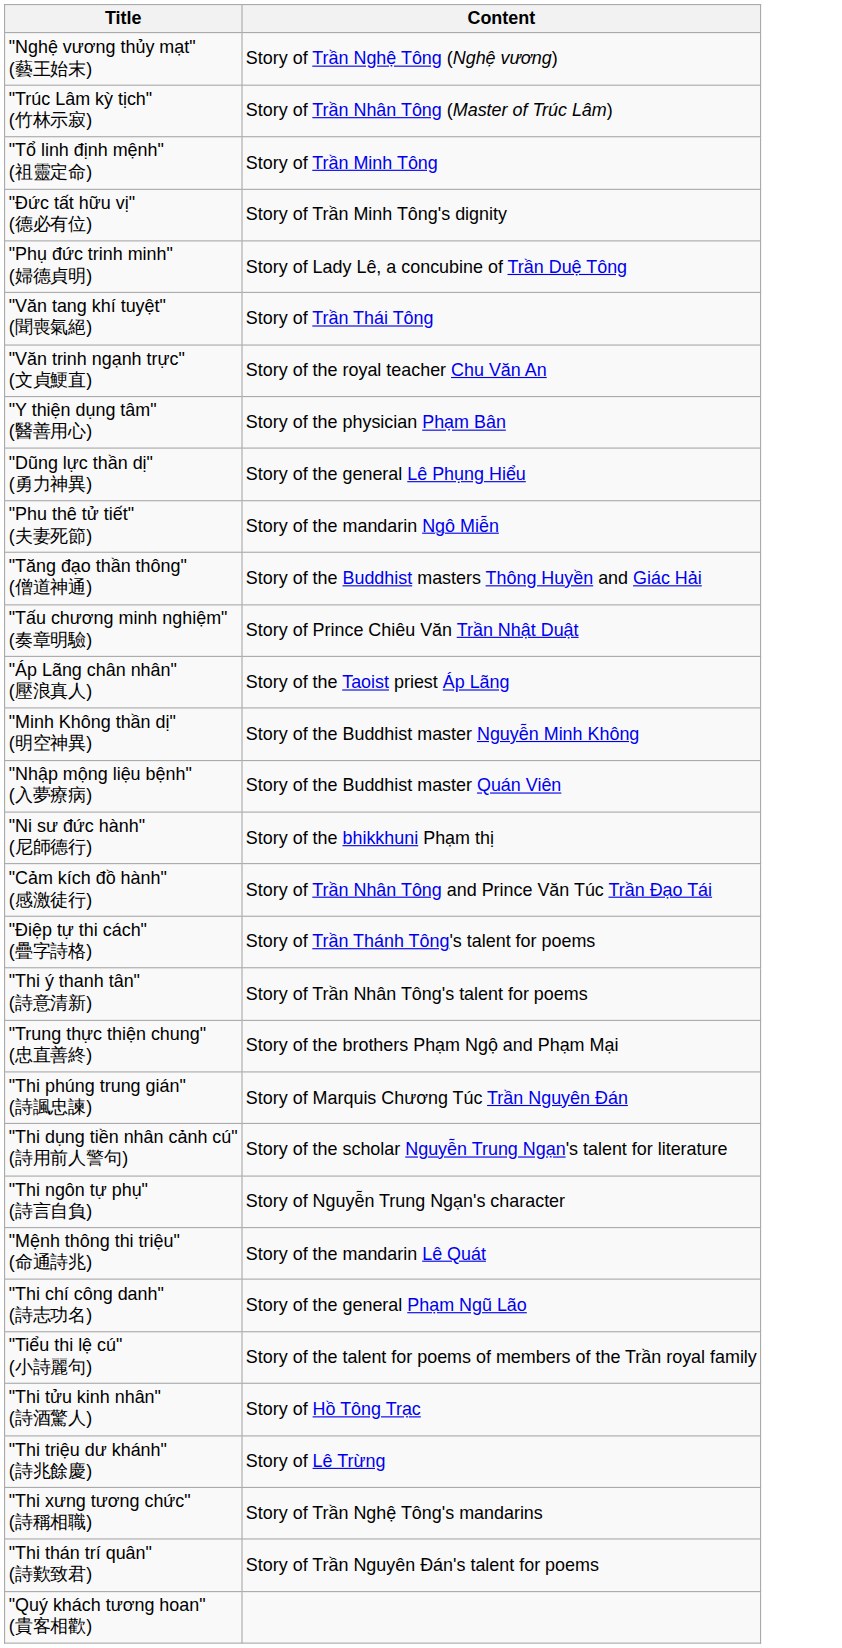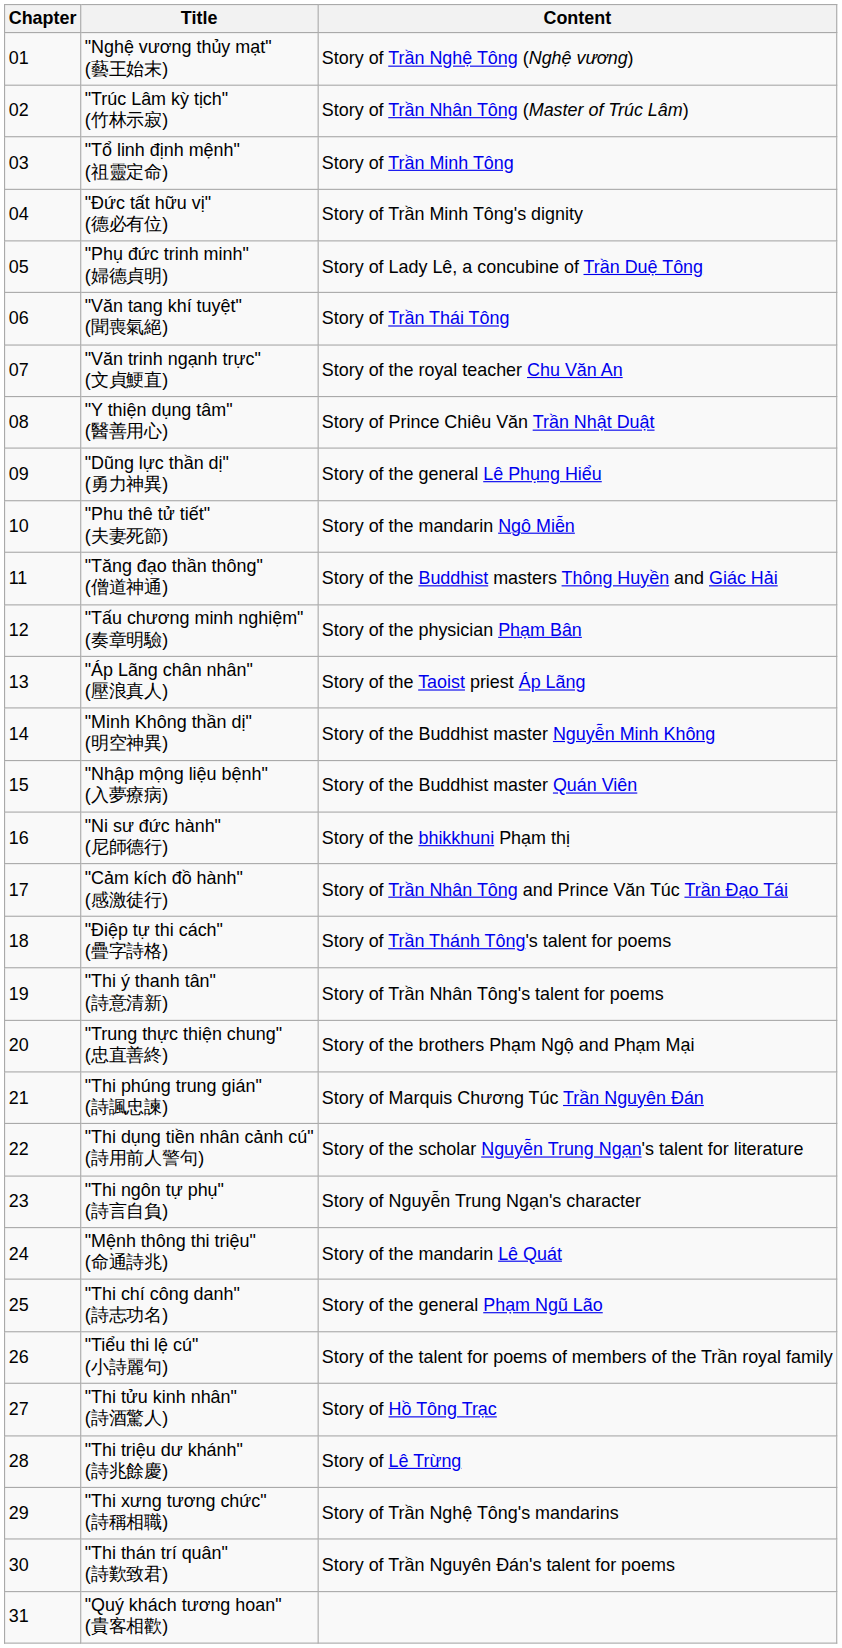+ column: Chapter | 01 | 02 | 03 | 04 | 05 | 06 | 07 | 08 | 09 | 10 | 11 | 12 | 13 | 14 | 15 | 16 | 17 | 18 | 19 | 20 | 21 | 22 | 23 | 24 | 25 | 26 | 27 | 28 | 29 | 30 | 31
"Y thiện dụng tâm" (醫善用心) | Content: Story of the physician Phạm Bân -> Story of Prince Chiêu Văn Trần Nhật Duật
"Tấu chương minh nghiệm" (奏章明驗) | Content: Story of Prince Chiêu Văn Trần Nhật Duật -> Story of the physician Phạm Bân
